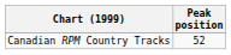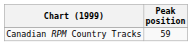Canadian RPM Country Tracks | Peak position: 52 -> 59
